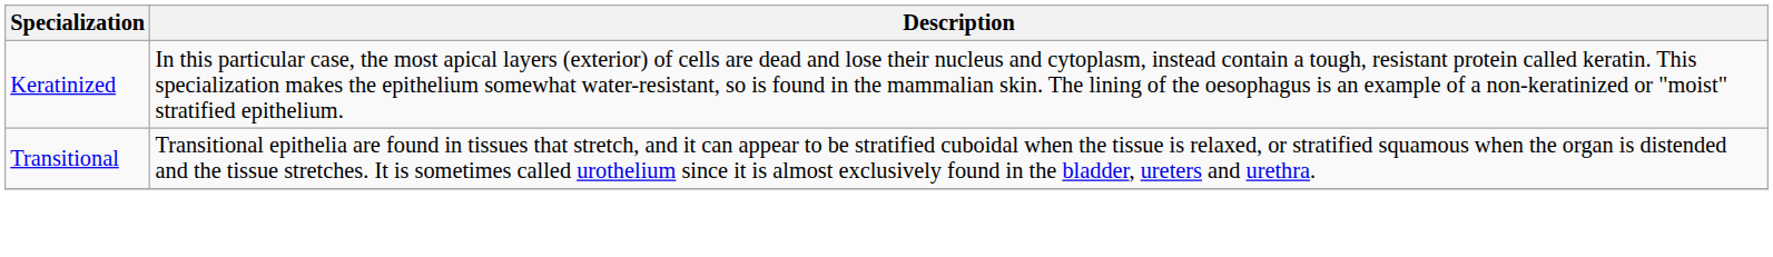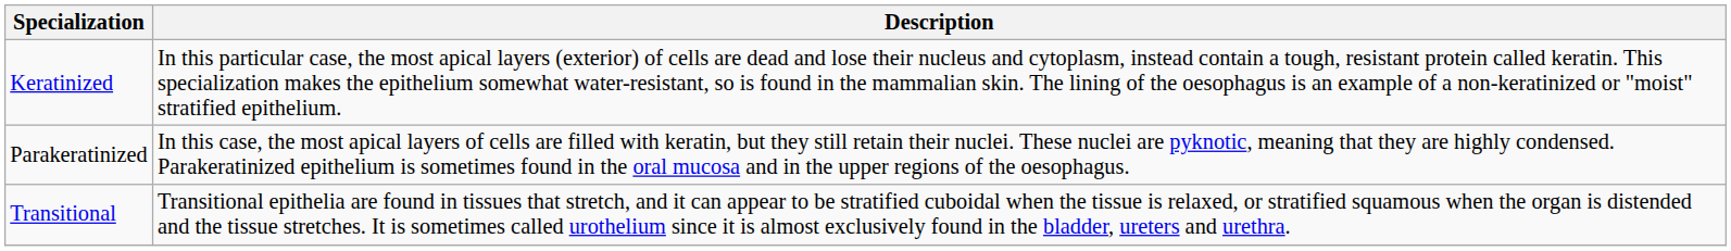+ row: Parakeratinized | In this case, the most apical layers of cells are filled with keratin, but they still retain their nuclei. These nuclei are pyknotic, meaning that they are highly condensed. Parakeratinized epithelium is sometimes found in the oral mucosa and in the upper regions of the oesophagus.
